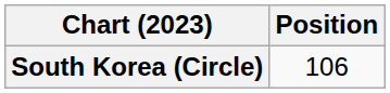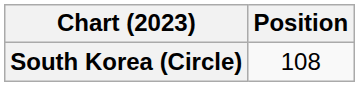South Korea (Circle) | Position: 106 -> 108
